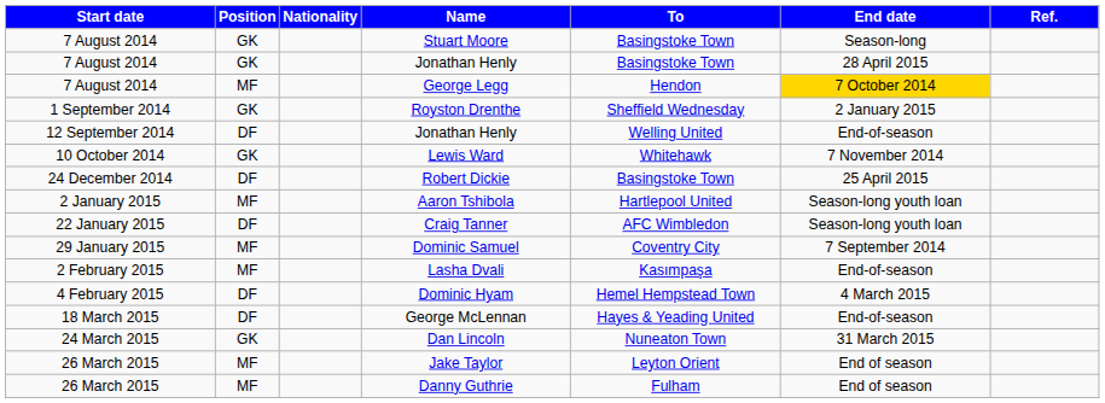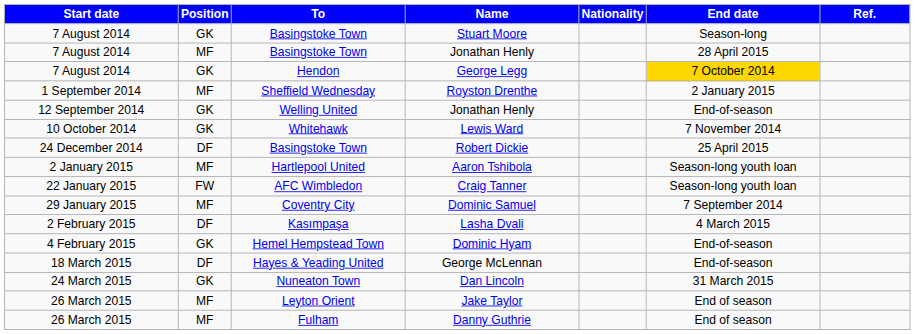columns swapped: Nationality <-> To
7 August 2014 / Jonathan Henly | Position: GK -> MF
George Legg | Position: MF -> GK
Royston Drenthe | Position: GK -> MF
12 September 2014 / Jonathan Henly | Position: DF -> GK
Craig Tanner | Position: DF -> FW
Lasha Dvali | Position: MF -> DF
Lasha Dvali | End date: End-of-season -> 4 March 2015
Dominic Hyam | Position: DF -> GK
Dominic Hyam | End date: 4 March 2015 -> End-of-season
